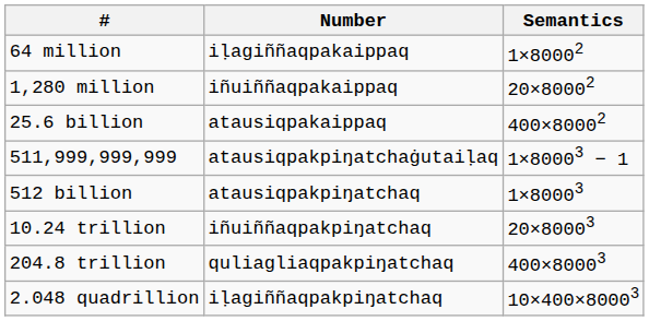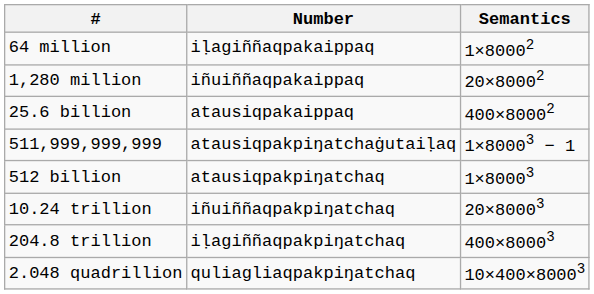204.8 trillion | Number: quliagliaqpakpiŋatchaq -> iḷagiññaqpakpiŋatchaq
2.048 quadrillion | Number: iḷagiññaqpakpiŋatchaq -> quliagliaqpakpiŋatchaq
